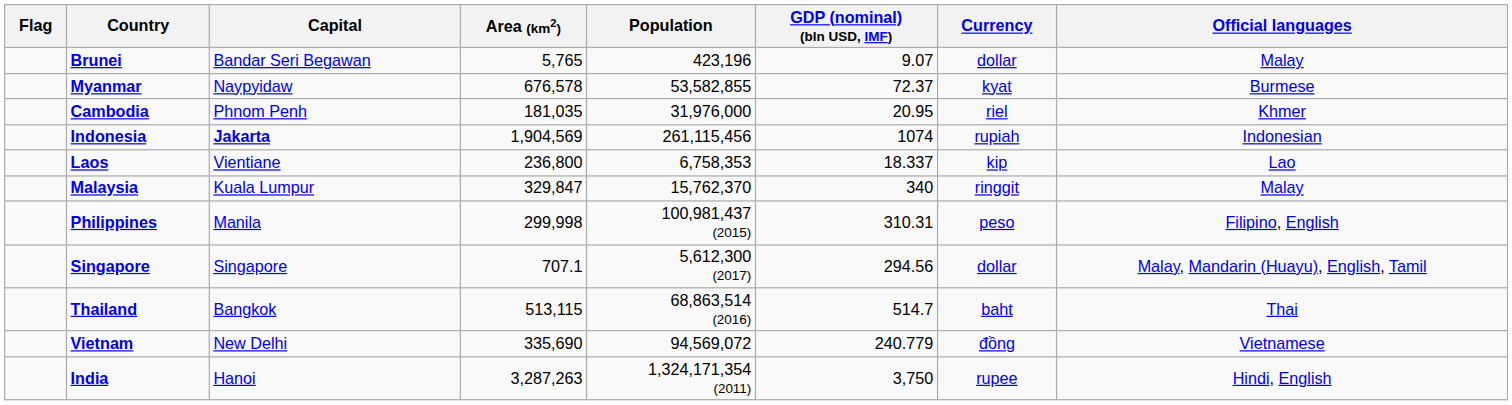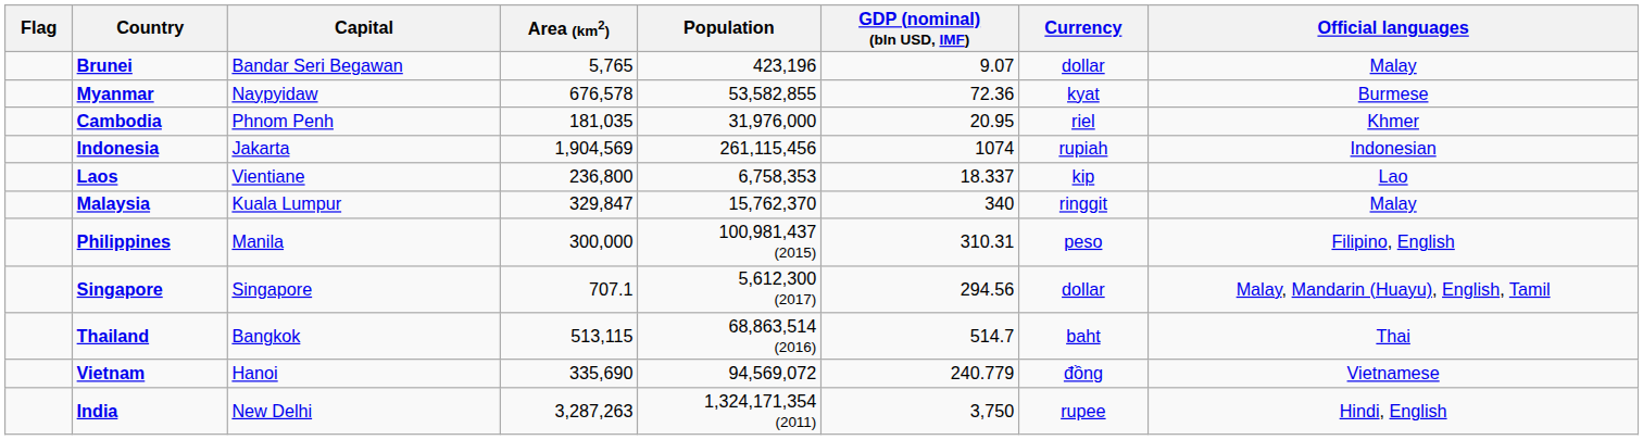Myanmar | GDP (nominal) (bln USD, IMF): 72.37 -> 72.36
Indonesia | Capital: bold -> normal
Philippines | Area (km2): 299,998 -> 300,000
Vietnam | Capital: New Delhi -> Hanoi
India | Capital: Hanoi -> New Delhi
